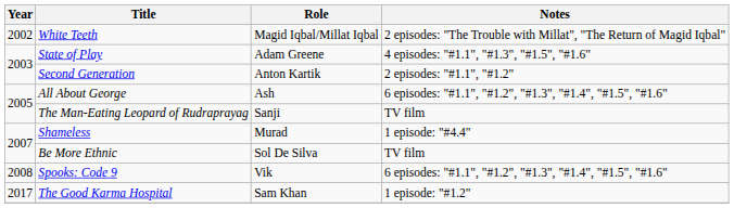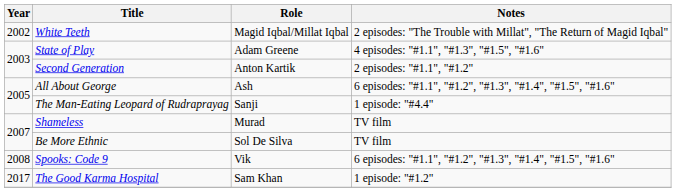The Man-Eating Leopard of Rudraprayag | Notes: TV film -> 1 episode: "#4.4"
Shameless | Notes: 1 episode: "#4.4" -> TV film
